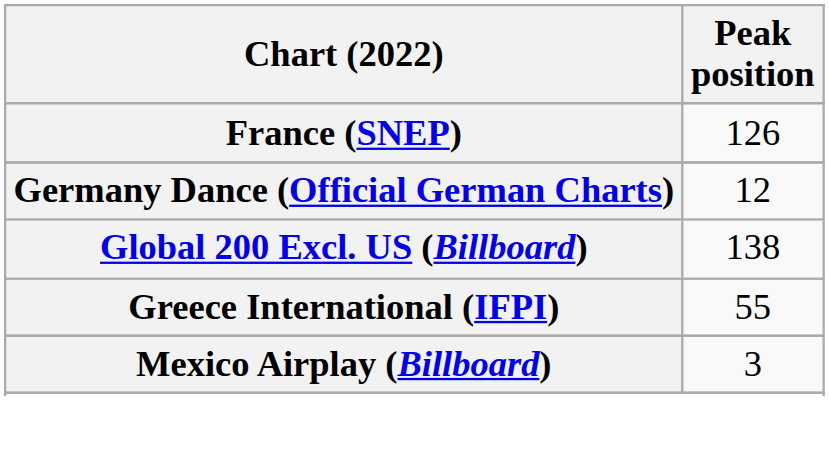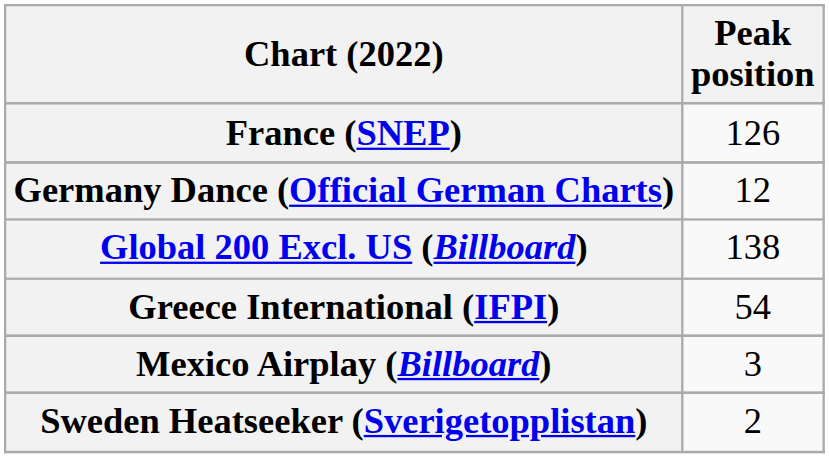Greece International (IFPI) | Peak position: 55 -> 54
+ row: Sweden Heatseeker (Sverigetopplistan) | 2
